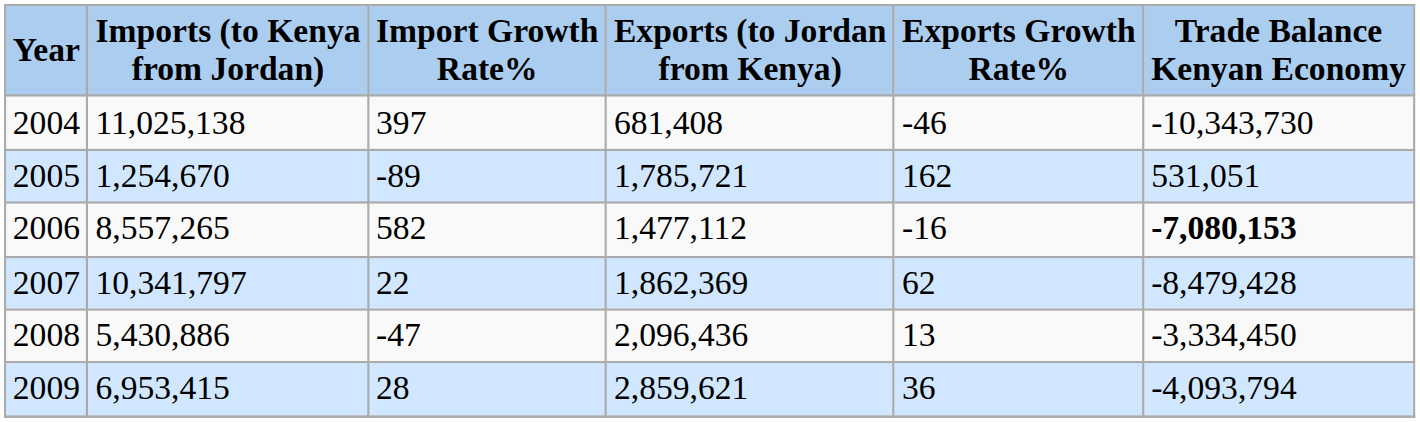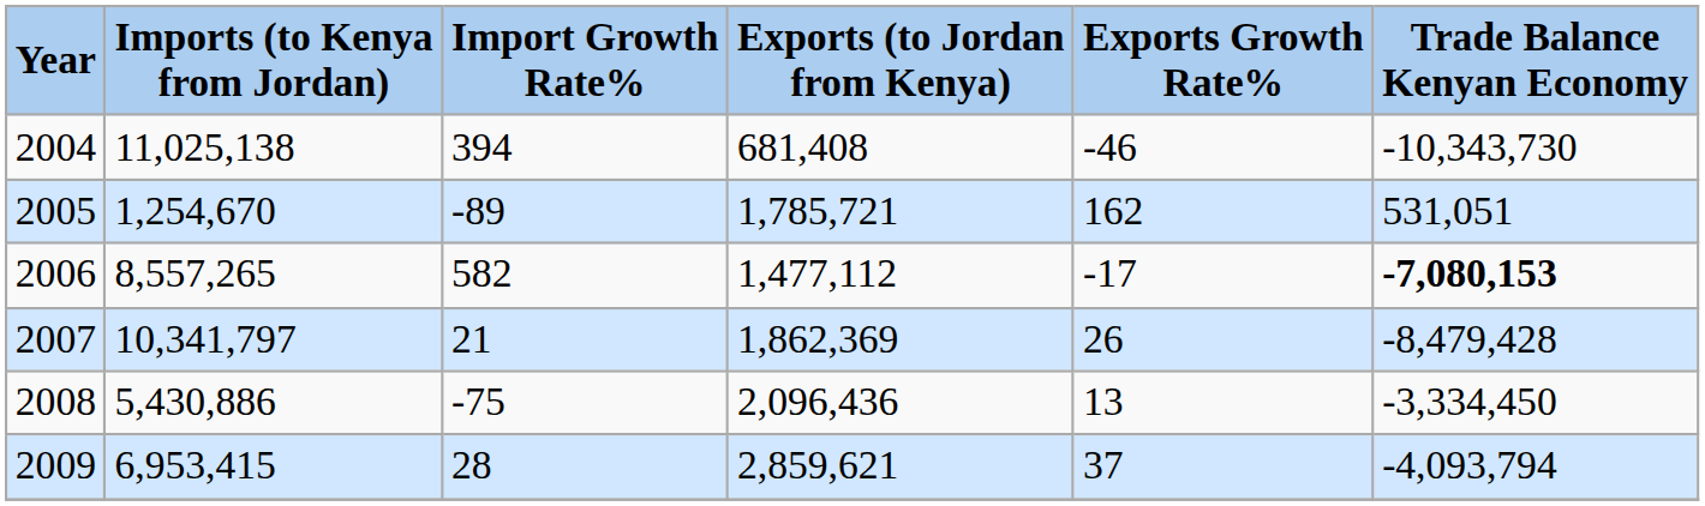2004 | Import Growth Rate%: 397 -> 394
2006 | Exports Growth Rate%: -16 -> -17
2007 | Import Growth Rate%: 22 -> 21
2007 | Exports Growth Rate%: 62 -> 26
2008 | Import Growth Rate%: -47 -> -75
2009 | Exports Growth Rate%: 36 -> 37
